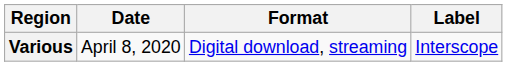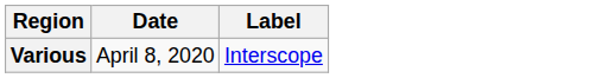- column: Format | Digital download, streaming
